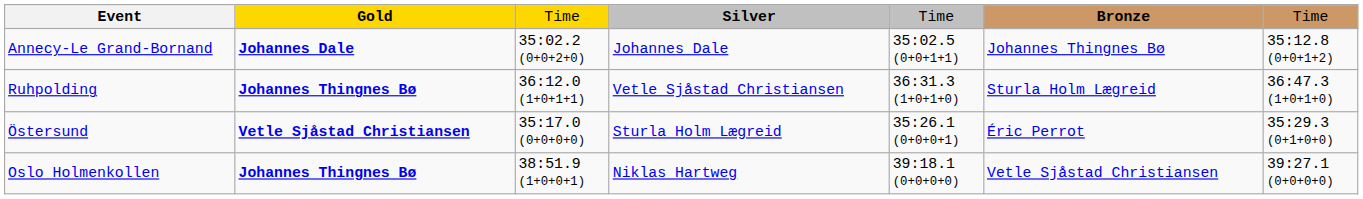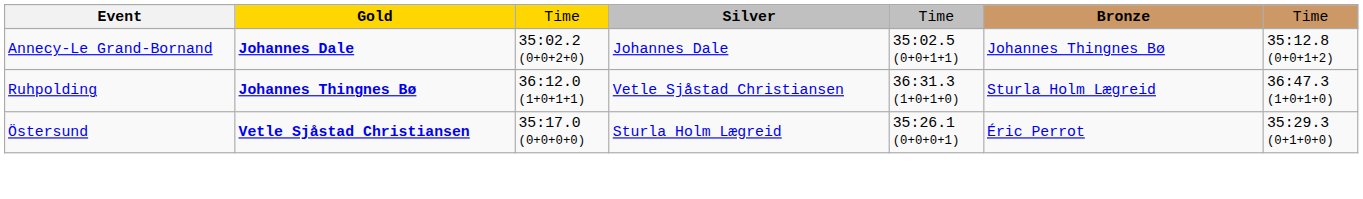- row: Oslo Holmenkollen | Johannes Thingnes Bø | 38:51.9 (1+0+0+1) | Niklas Hartweg | 39:18.1 (0+0+0+0) | Vetle Sjåstad Christiansen | 39:27.1 (0+0+0+0)
